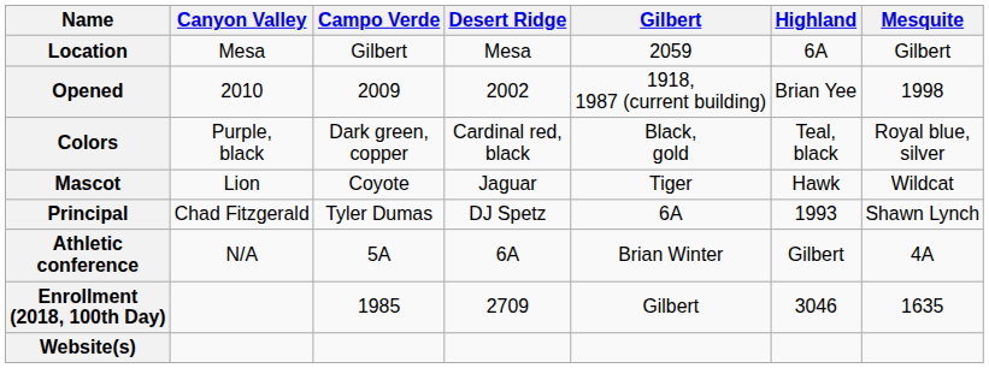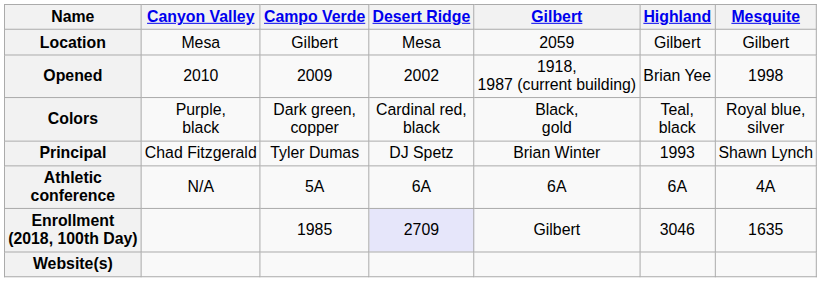Location | Highland: 6A -> Gilbert
- row: Mascot | Lion | Coyote | Jaguar | Tiger | Hawk | Wildcat
Principal | Gilbert: 6A -> Brian Winter
Athletic conference | Gilbert: Brian Winter -> 6A
Athletic conference | Highland: Gilbert -> 6A
Enrollment (2018, 100th Day) | Desert Ridge: no background -> lavender background
